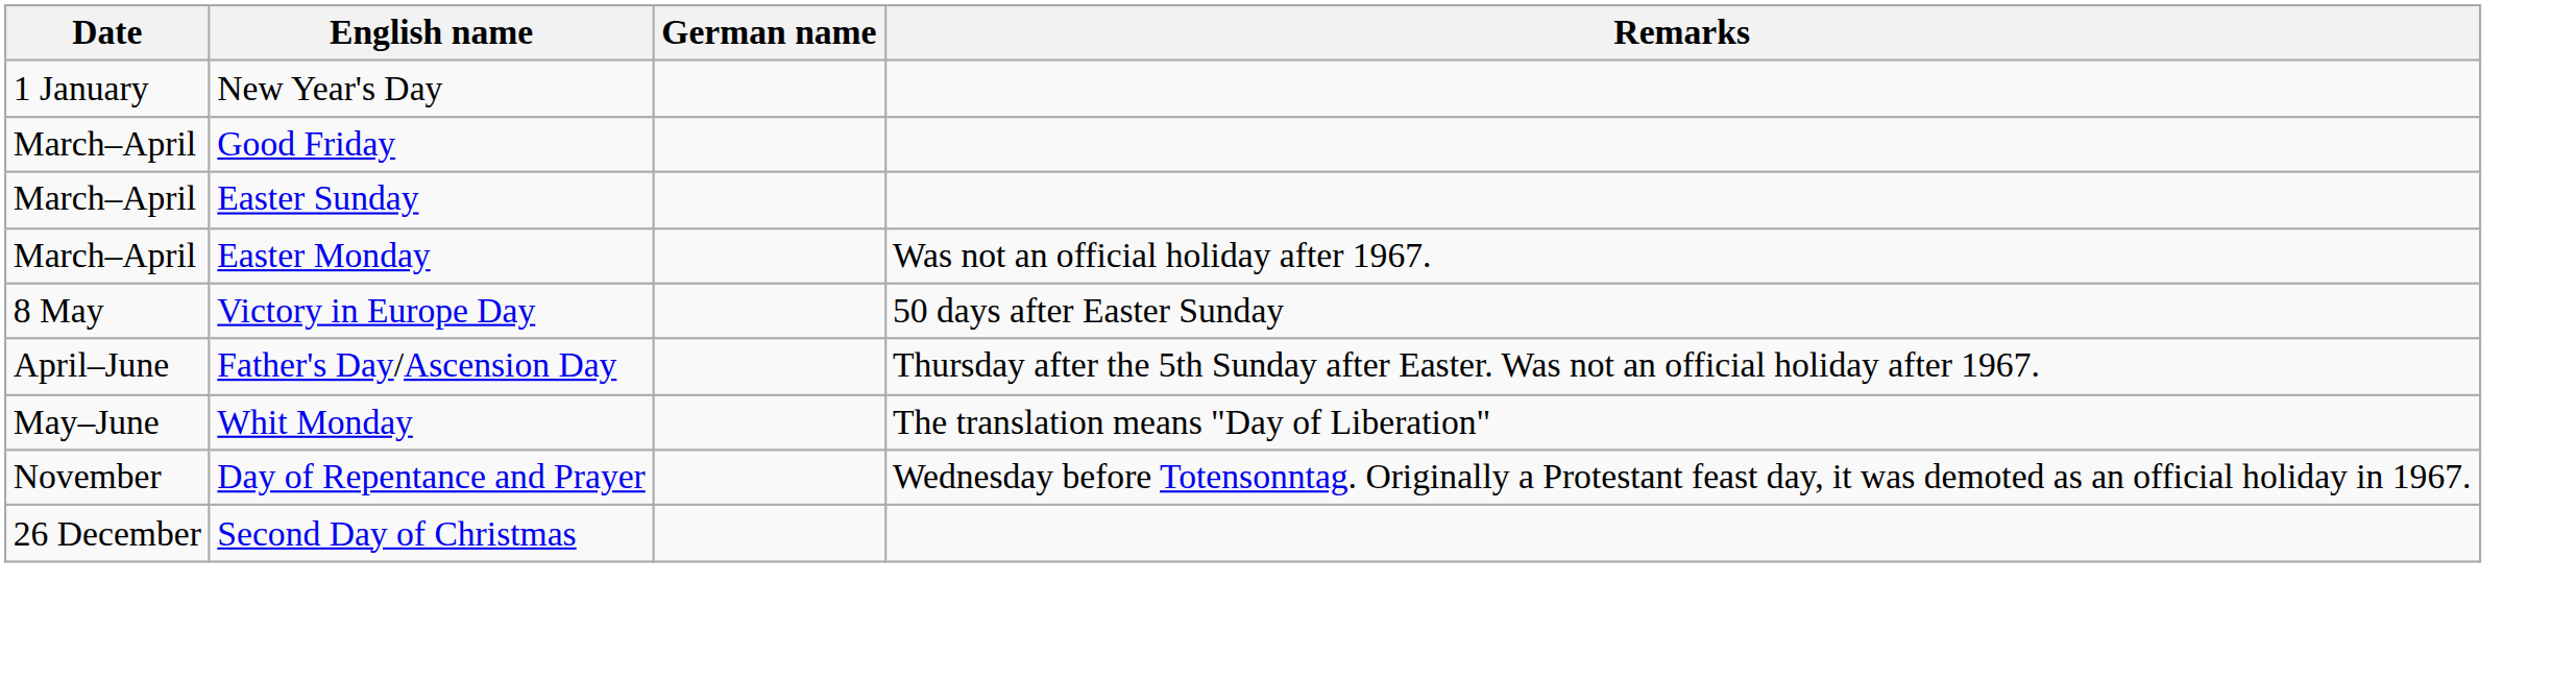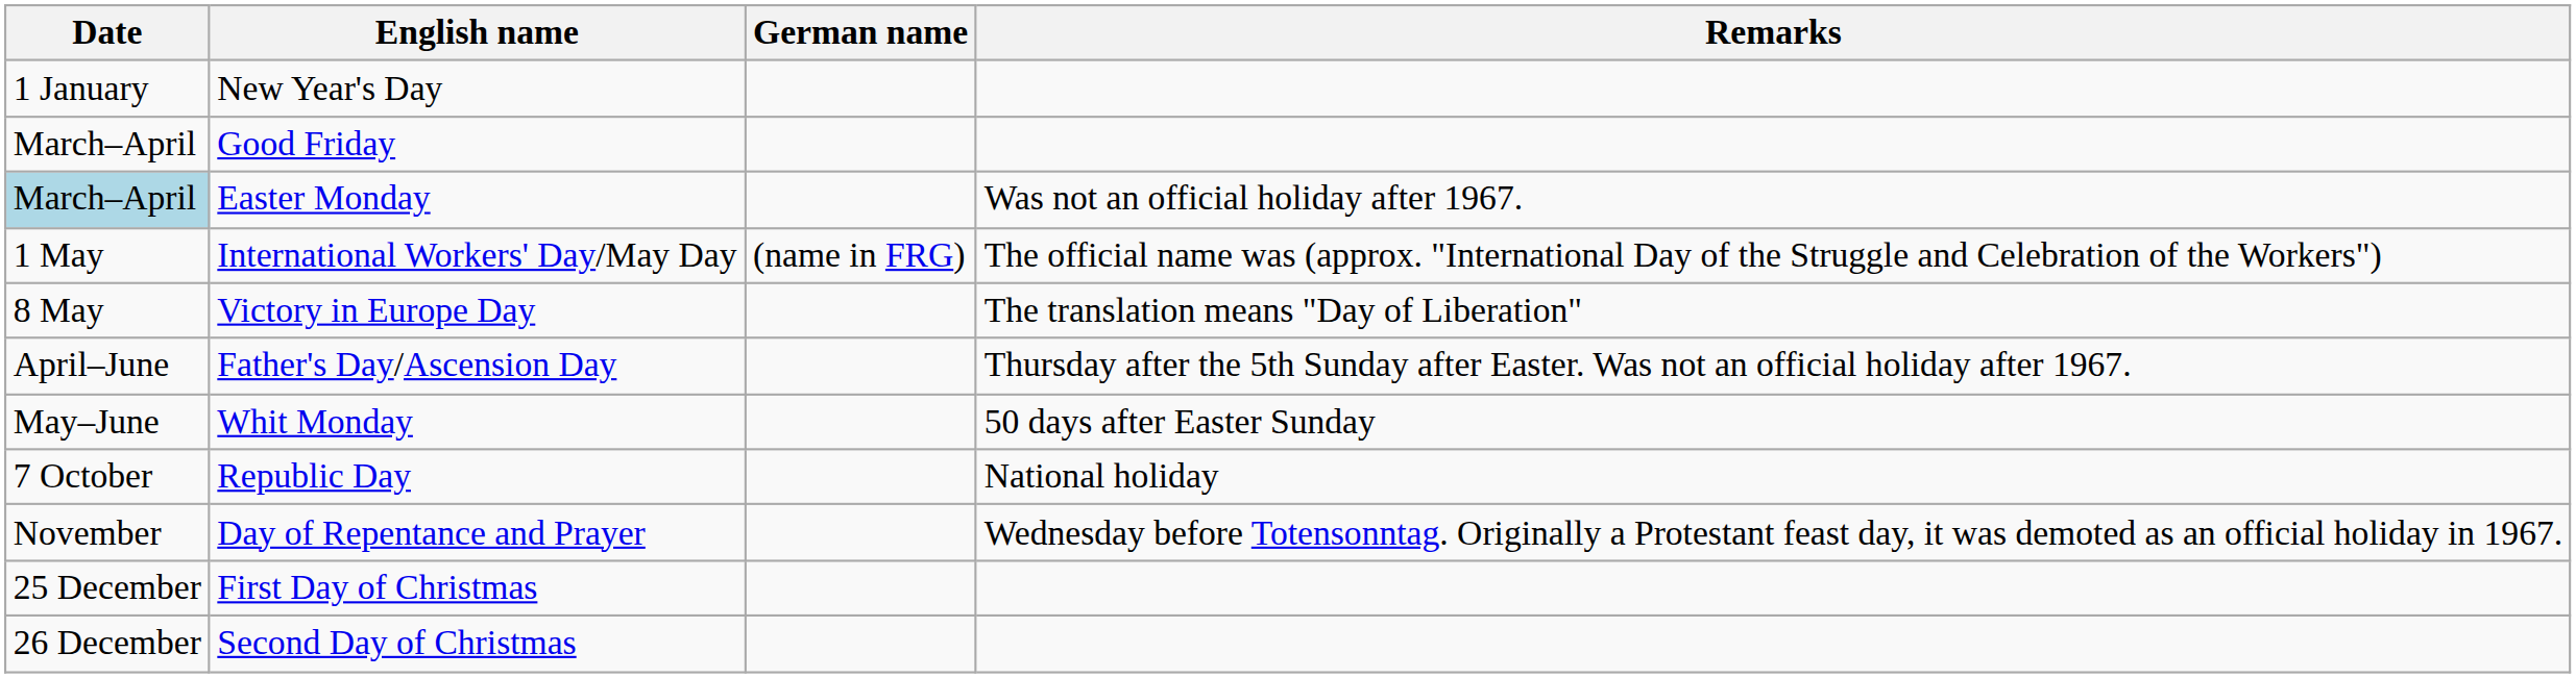- row: March–April | Easter Sunday
Easter Monday | Date: no background -> lightblue background
+ row: 1 May | International Workers' Day/May Day | (name in FRG) | The official name was (approx. "International Day of the Struggle and Celebration of the Workers")
Victory in Europe Day | Remarks: 50 days after Easter Sunday -> The translation means "Day of Liberation"
Whit Monday | Remarks: The translation means "Day of Liberation" -> 50 days after Easter Sunday
+ row: 7 October | Republic Day | National holiday
+ row: 25 December | First Day of Christmas
